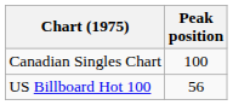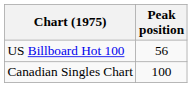rows swapped: US Billboard Hot 100 <-> Canadian Singles Chart
